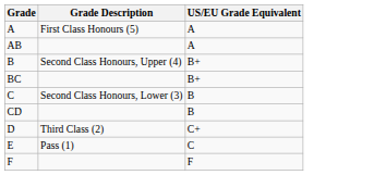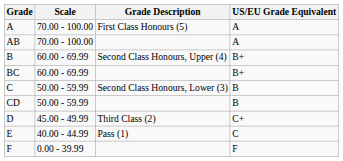+ column: Scale | 70.00 - 100.00 | 70.00 - 100.00 | 60.00 - 69.99 | 60.00 - 69.99 | 50.00 - 59.99 | 50.00 - 59.99 | 45.00 - 49.99 | 40.00 - 44.99 | 0.00 - 39.99
